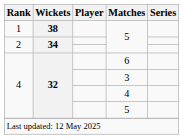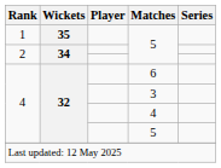1 / 5 | Wickets: 38 -> 35
